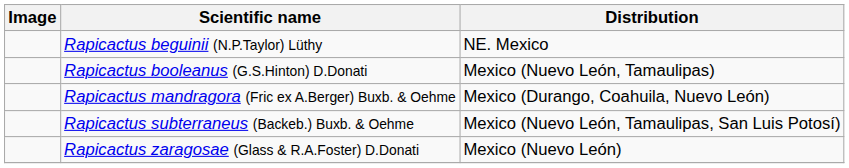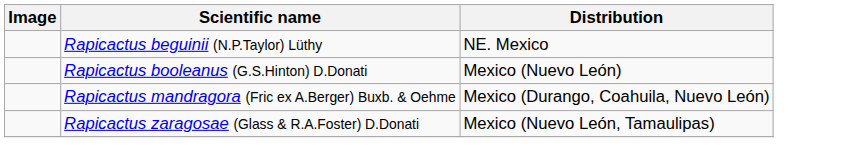Rapicactus booleanus (G.S.Hinton) D.Donati | Distribution: Mexico (Nuevo León, Tamaulipas) -> Mexico (Nuevo León)
- row: Rapicactus subterraneus (Backeb.) Buxb. & Oehme | Mexico (Nuevo León, Tamaulipas, San Luis Potosí)
Rapicactus zaragosae (Glass & R.A.Foster) D.Donati | Distribution: Mexico (Nuevo León) -> Mexico (Nuevo León, Tamaulipas)
